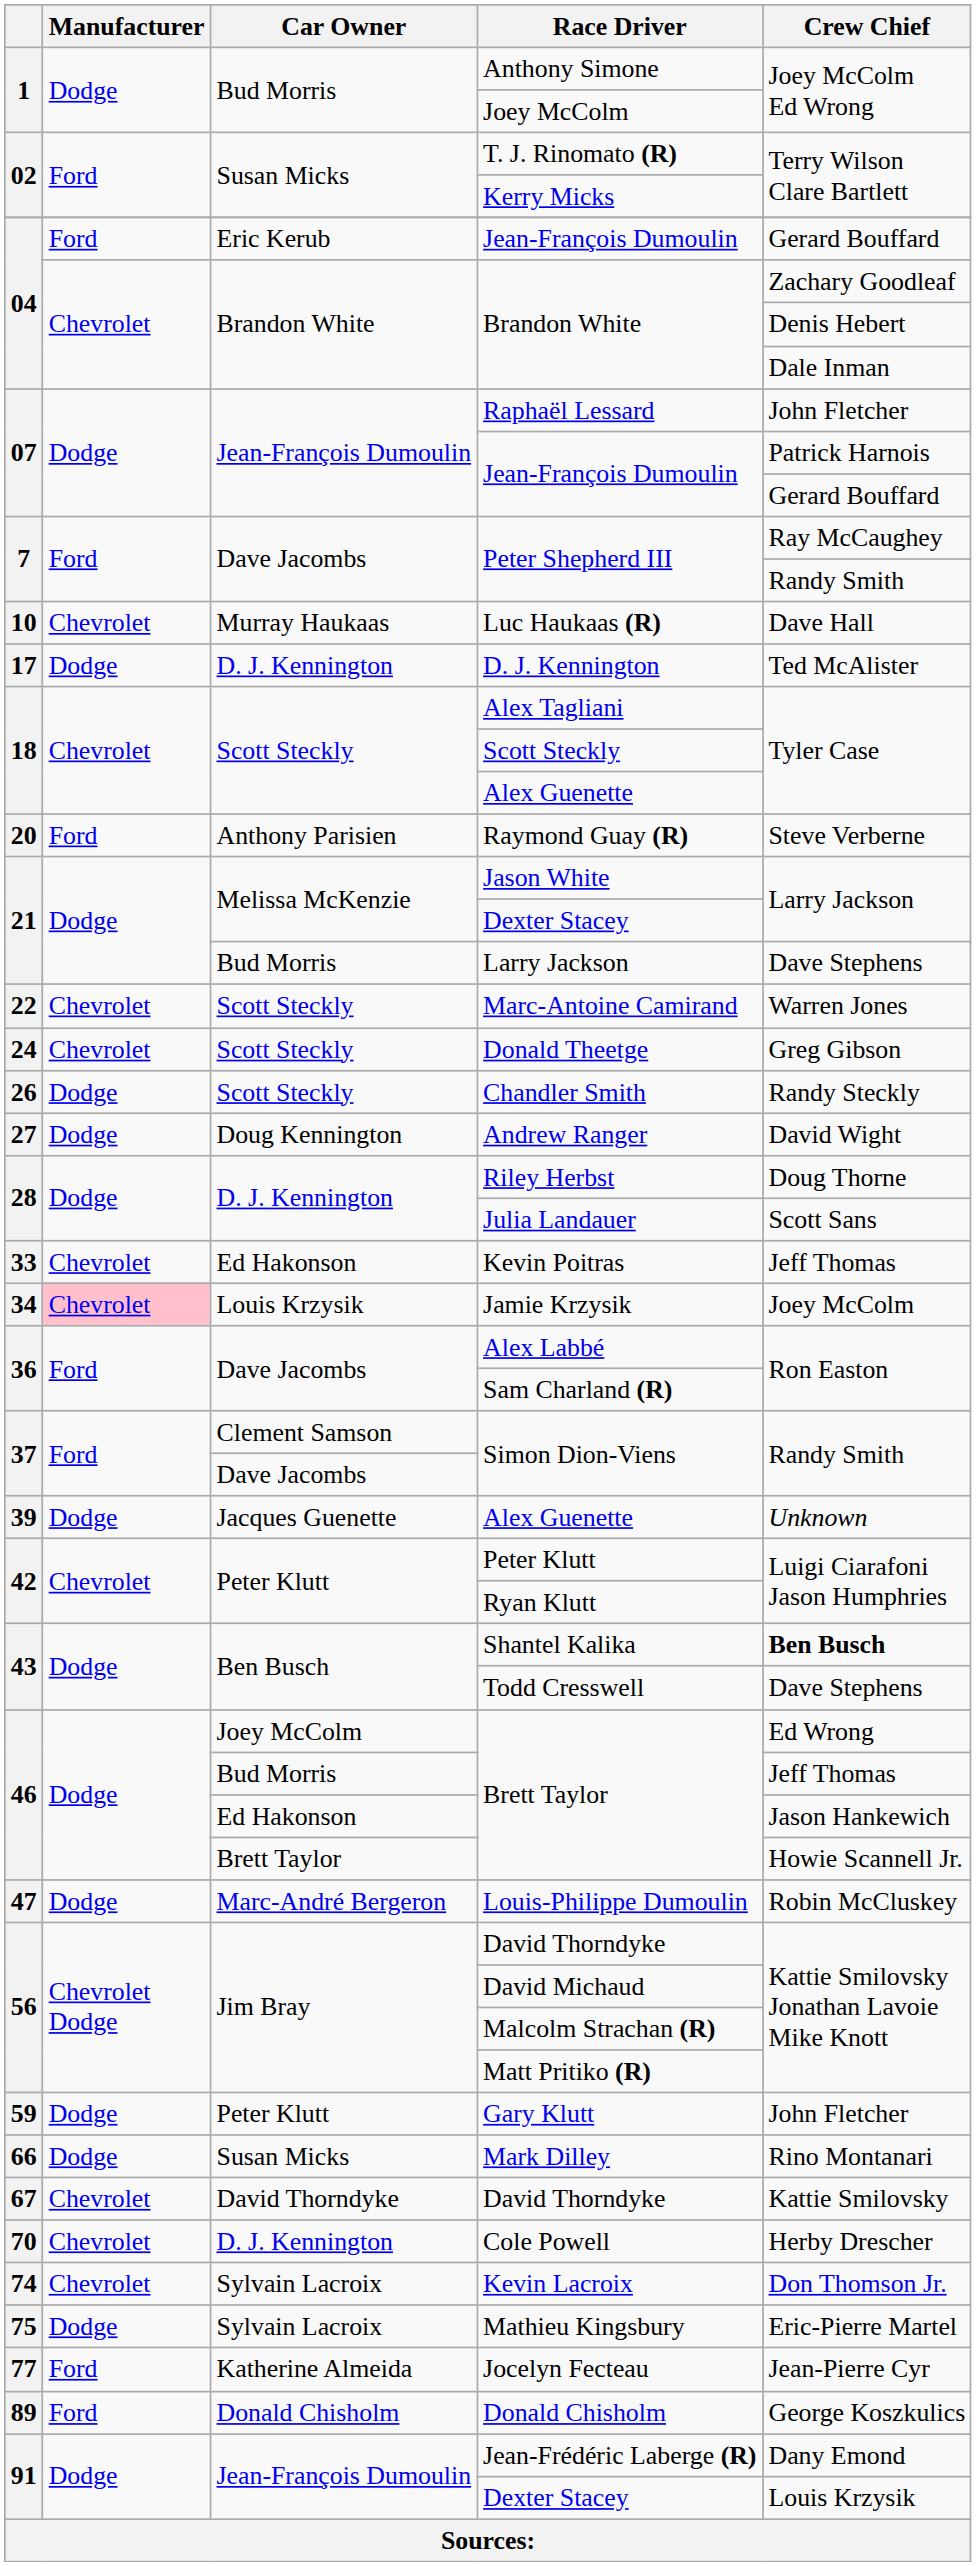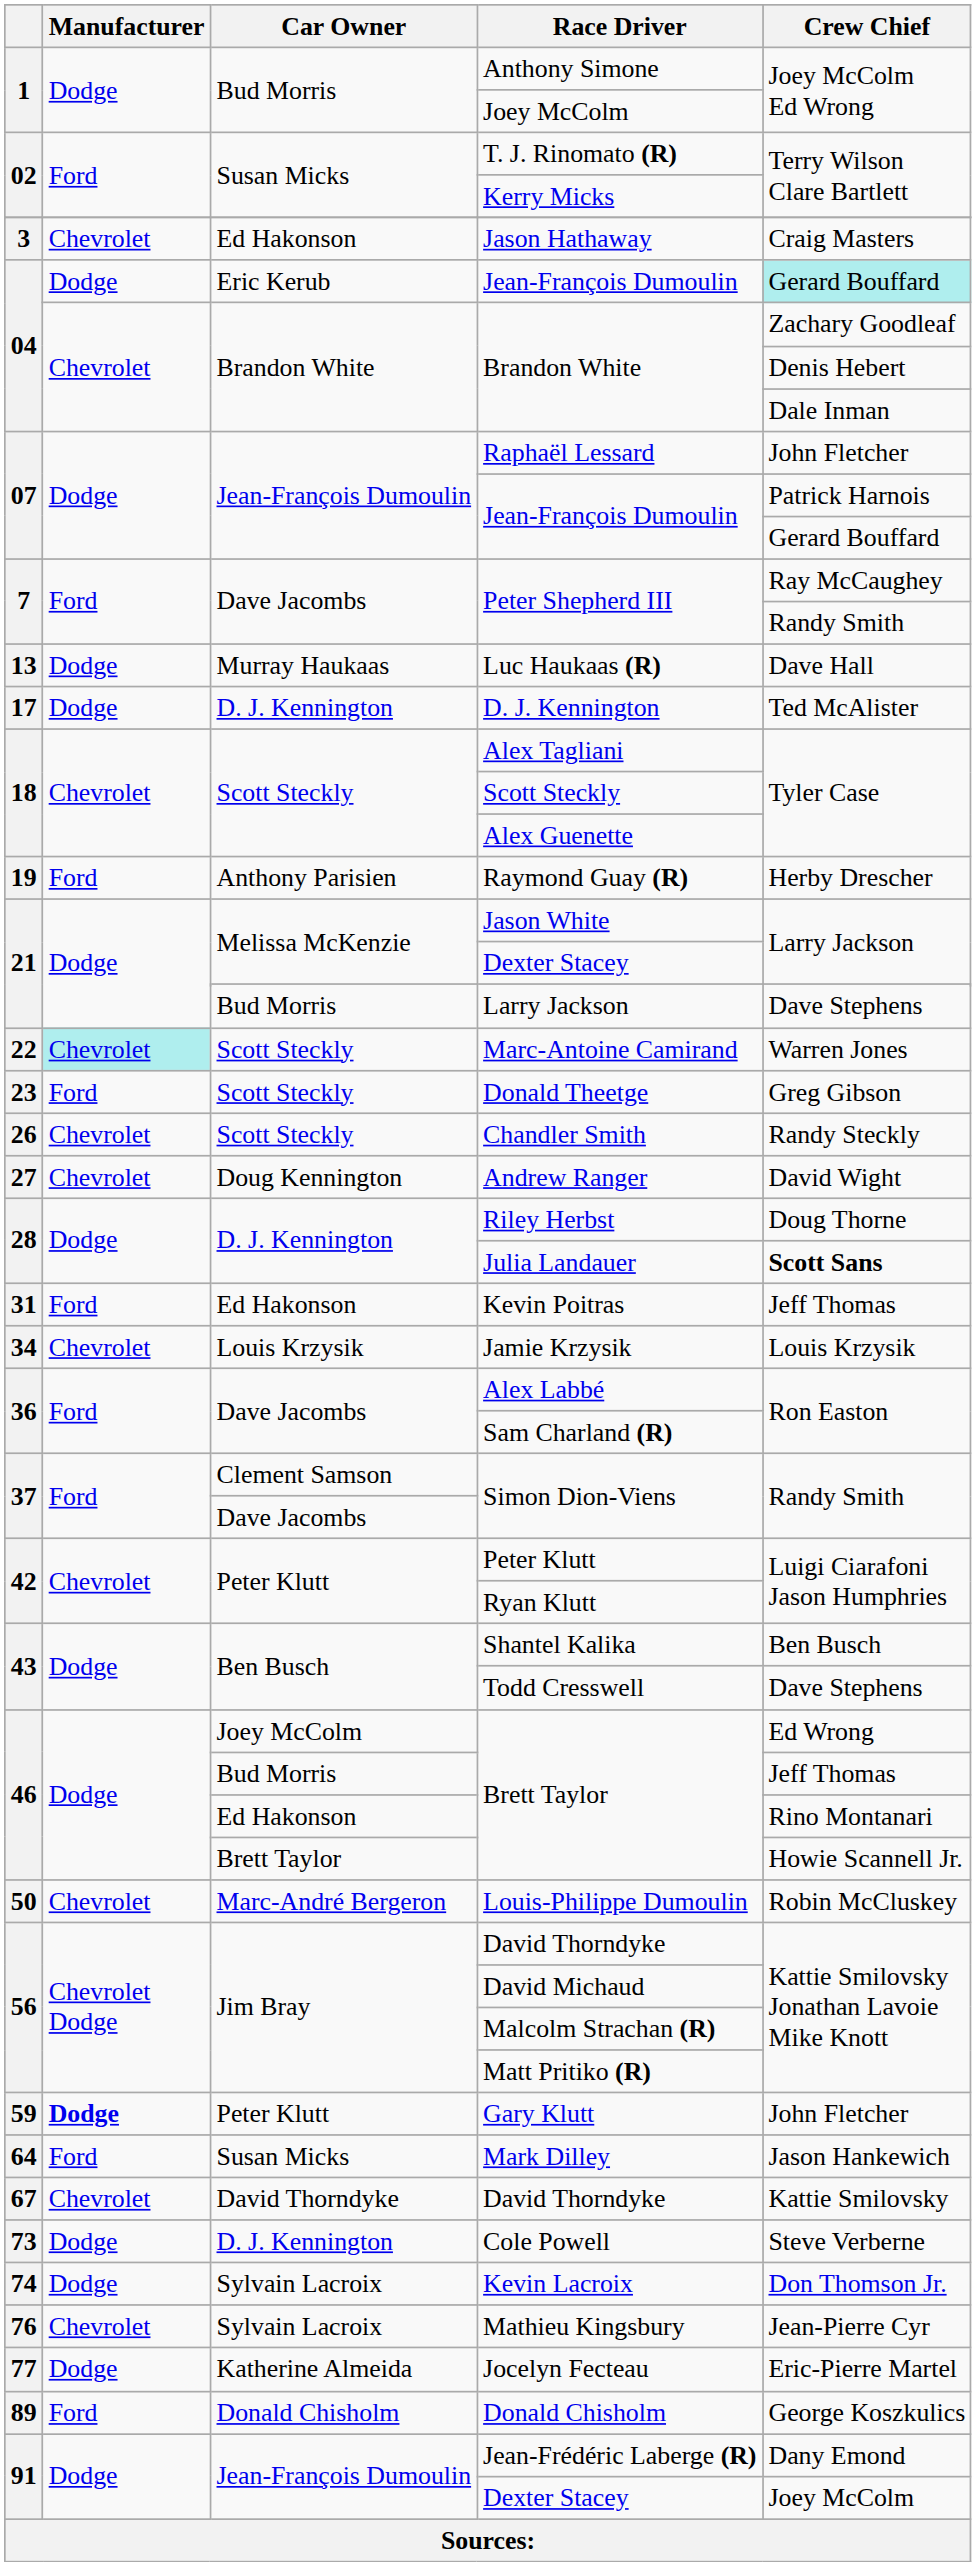+ row: 3 | Chevrolet | Ed Hakonson | Jason Hathaway | Craig Masters
Eric Kerub / Jean-François Dumoulin | Manufacturer: Ford -> Dodge
Eric Kerub / Jean-François Dumoulin | Crew Chief: no background -> paleturquoise background
Luc Haukaas (R) | column 1: 10 -> 13
Luc Haukaas (R) | Manufacturer: Chevrolet -> Dodge
Raymond Guay (R) | column 1: 20 -> 19
Raymond Guay (R) | Crew Chief: Steve Verberne -> Herby Drescher
Marc-Antoine Camirand | Manufacturer: no background -> paleturquoise background
Donald Theetge | column 1: 24 -> 23
Donald Theetge | Manufacturer: Chevrolet -> Ford
Chandler Smith | Manufacturer: Dodge -> Chevrolet
Andrew Ranger | Manufacturer: Dodge -> Chevrolet
Julia Landauer | Crew Chief: normal -> bold
Kevin Poitras | column 1: 33 -> 31
Kevin Poitras | Manufacturer: Chevrolet -> Ford
Jamie Krzysik | Manufacturer: pink background -> no background
Jamie Krzysik | Crew Chief: Joey McColm -> Louis Krzysik
- row: 39 | Dodge | Jacques Guenette | Alex Guenette | Unknown
Shantel Kalika | Crew Chief: bold -> normal
Ed Hakonson / Brett Taylor | Crew Chief: Jason Hankewich -> Rino Montanari
Louis-Philippe Dumoulin | column 1: 47 -> 50
Louis-Philippe Dumoulin | Manufacturer: Dodge -> Chevrolet
Gary Klutt | Manufacturer: normal -> bold
Mark Dilley | column 1: 66 -> 64
Mark Dilley | Manufacturer: Dodge -> Ford
Mark Dilley | Crew Chief: Rino Montanari -> Jason Hankewich
Cole Powell | column 1: 70 -> 73
Cole Powell | Manufacturer: Chevrolet -> Dodge
Cole Powell | Crew Chief: Herby Drescher -> Steve Verberne
Kevin Lacroix | Manufacturer: Chevrolet -> Dodge
Mathieu Kingsbury | column 1: 75 -> 76
Mathieu Kingsbury | Manufacturer: Dodge -> Chevrolet
Mathieu Kingsbury | Crew Chief: Eric-Pierre Martel -> Jean-Pierre Cyr
Jocelyn Fecteau | Manufacturer: Ford -> Dodge
Jocelyn Fecteau | Crew Chief: Jean-Pierre Cyr -> Eric-Pierre Martel
Jean-François Dumoulin / Dexter Stacey | Crew Chief: Louis Krzysik -> Joey McColm
